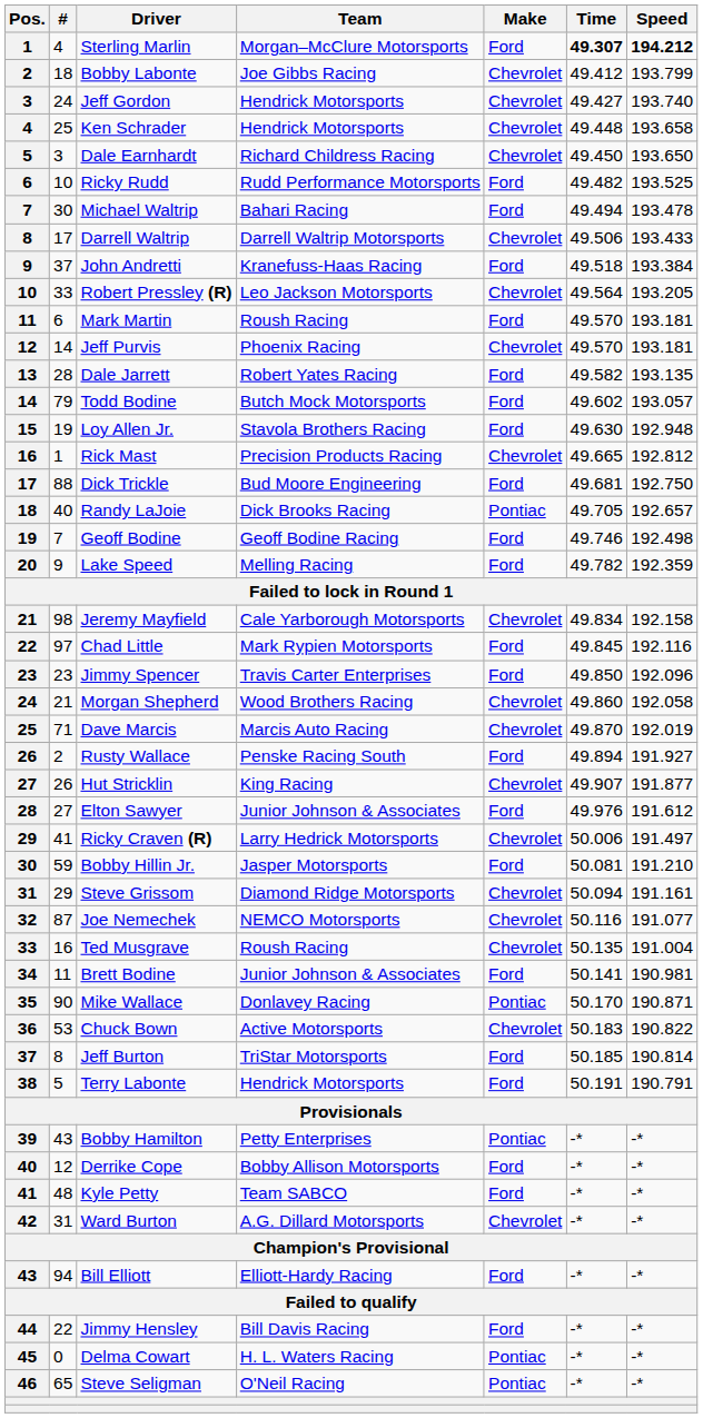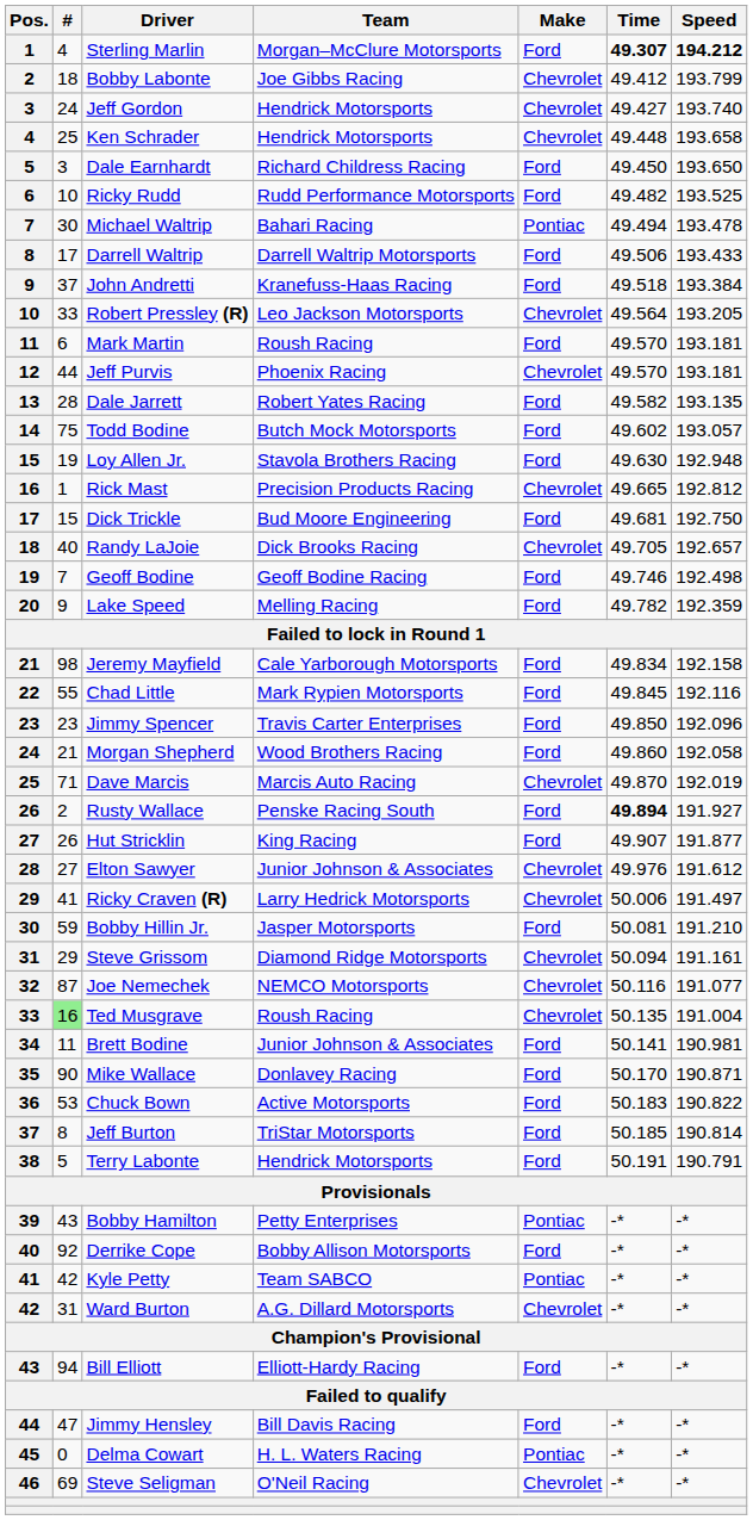Dale Earnhardt | Make: Chevrolet -> Ford
Michael Waltrip | Make: Ford -> Pontiac
Darrell Waltrip | Make: Chevrolet -> Ford
Jeff Purvis | #: 14 -> 44
Todd Bodine | #: 79 -> 75
Dick Trickle | #: 88 -> 15
Randy LaJoie | Make: Pontiac -> Chevrolet
Jeremy Mayfield | Make: Chevrolet -> Ford
Chad Little | #: 97 -> 55
Morgan Shepherd | Make: Chevrolet -> Ford
Rusty Wallace | Time: normal -> bold
Hut Stricklin | Make: Chevrolet -> Ford
Elton Sawyer | Make: Ford -> Chevrolet
Ted Musgrave | #: no background -> lightgreen background
Mike Wallace | Make: Pontiac -> Ford
Chuck Bown | Make: Chevrolet -> Ford
Derrike Cope | #: 12 -> 92
Kyle Petty | #: 48 -> 42
Kyle Petty | Make: Ford -> Pontiac
Jimmy Hensley | #: 22 -> 47
Steve Seligman | #: 65 -> 69
Steve Seligman | Make: Pontiac -> Chevrolet
